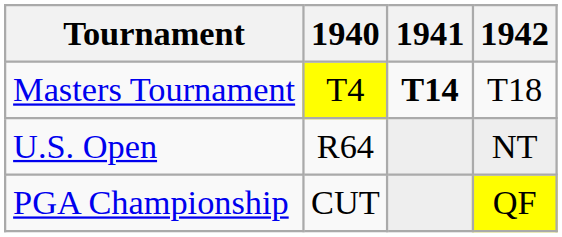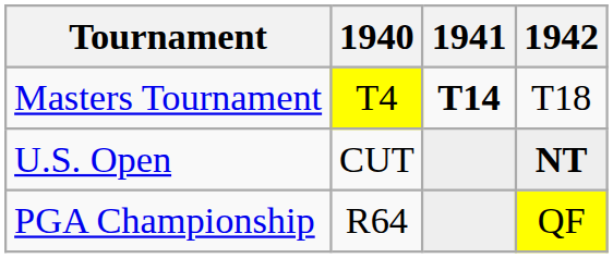U.S. Open | 1940: R64 -> CUT
U.S. Open | 1942: normal -> bold
PGA Championship | 1940: CUT -> R64
